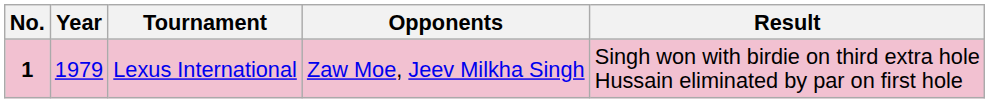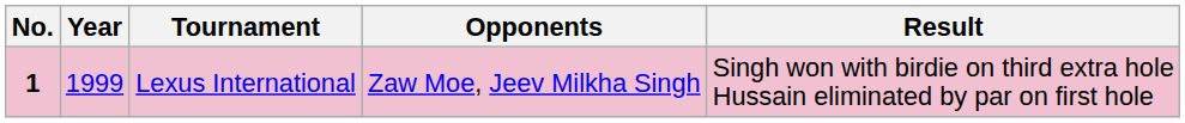Lexus International | Year: 1979 -> 1999
